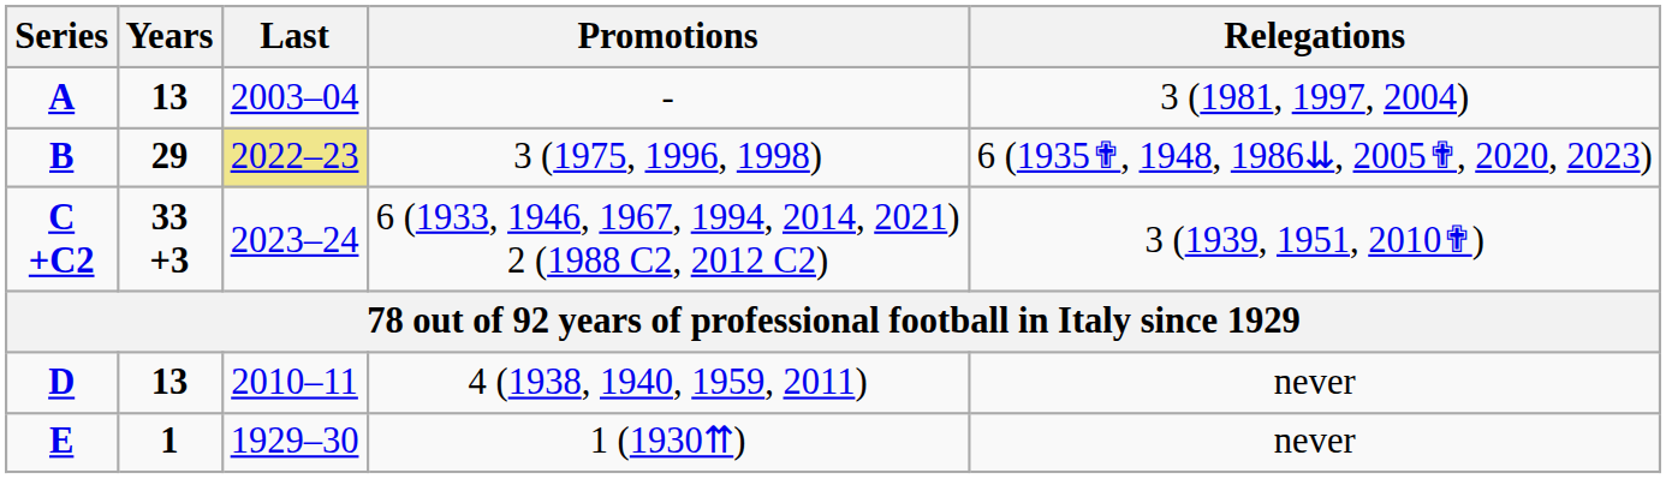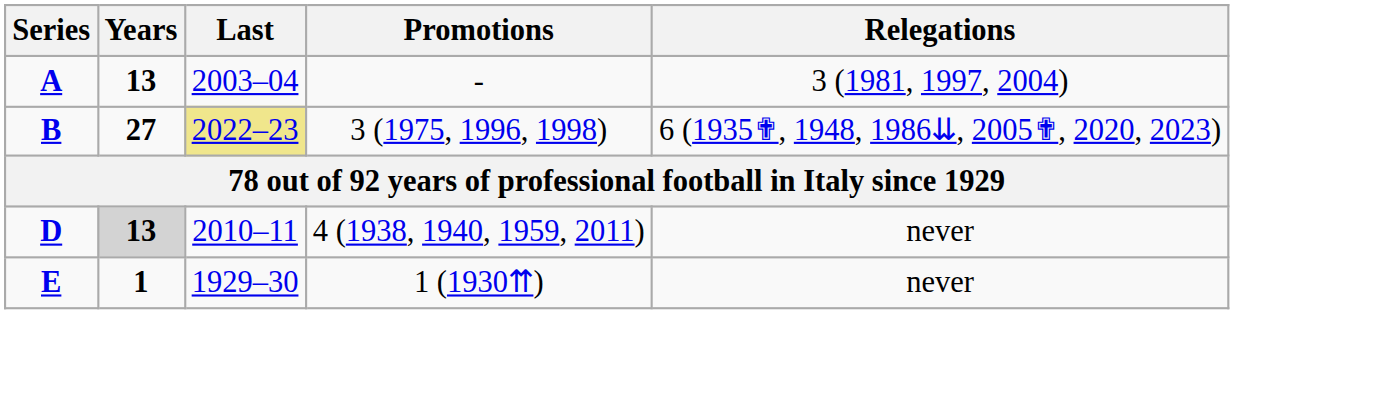B | Years: 29 -> 27
- row: C +C2 | 33 +3 | 2023–24 | 6 (1933, 1946, 1967, 1994, 2014, 2021) 2 (1988 C2, 2012 C2) | 3 (1939, 1951, 2010✟)
D | Years: no background -> lightgrey background
